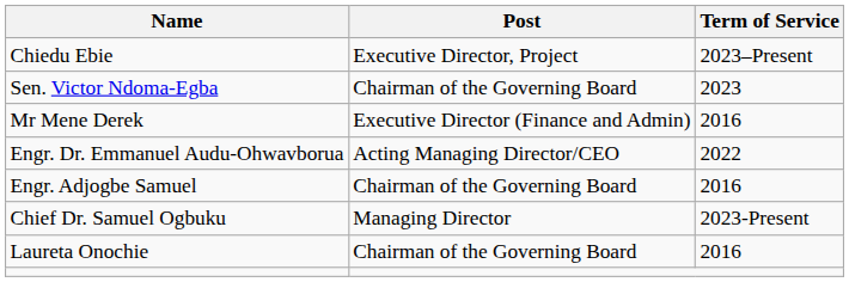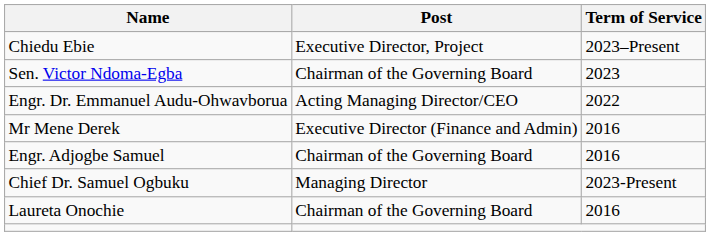rows swapped: Engr. Dr. Emmanuel Audu-Ohwavborua <-> Mr Mene Derek
